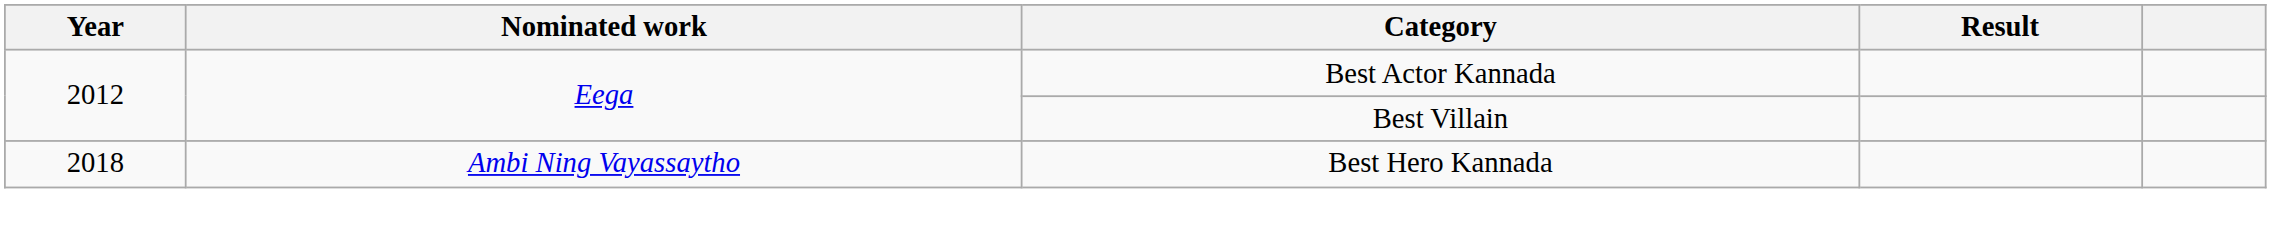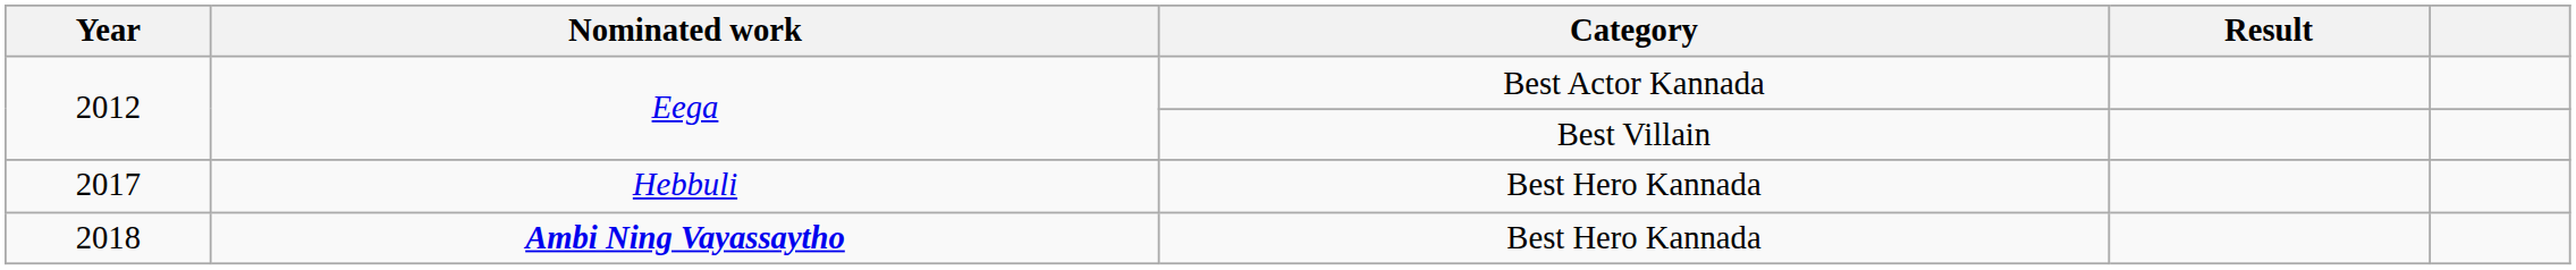+ row: 2017 | Hebbuli | Best Hero Kannada
2018 | Nominated work: normal -> bold
